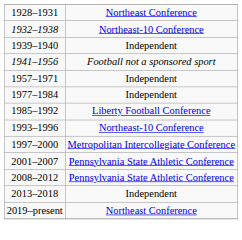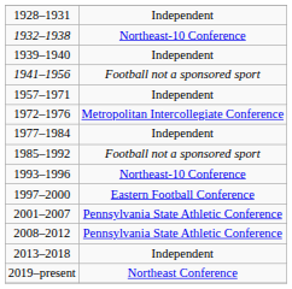1928–1931 | column 2: Northeast Conference -> Independent
+ row: 1972–1976 | Metropolitan Intercollegiate Conference
1985–1992 | column 2: Liberty Football Conference -> Football not a sponsored sport
1997–2000 | column 2: Metropolitan Intercollegiate Conference -> Eastern Football Conference
